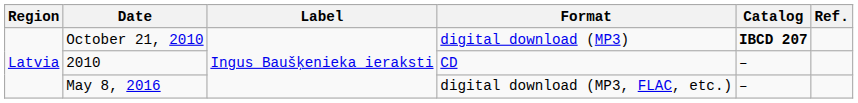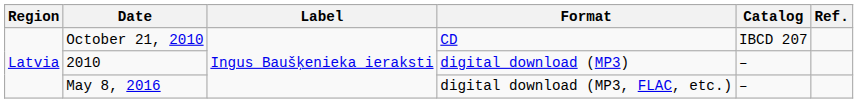October 21, 2010 | Format: digital download (MP3) -> CD
October 21, 2010 | Catalog: bold -> normal
2010 | Format: CD -> digital download (MP3)
